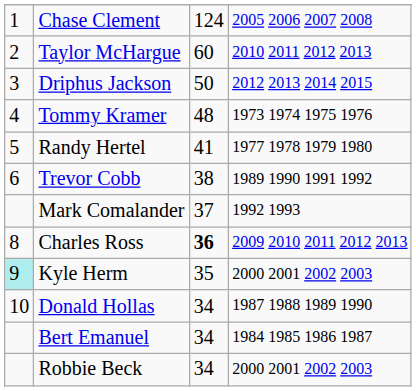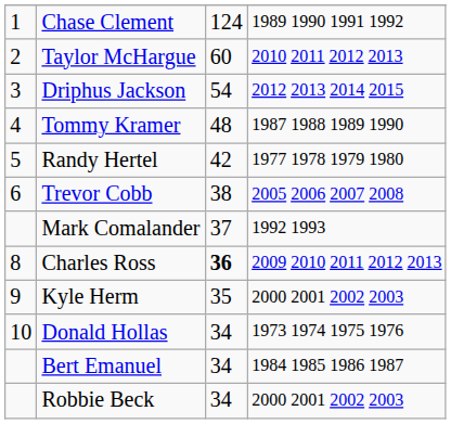Chase Clement | column 4: 2005 2006 2007 2008 -> 1989 1990 1991 1992
Driphus Jackson | column 3: 50 -> 54
Tommy Kramer | column 4: 1973 1974 1975 1976 -> 1987 1988 1989 1990
Randy Hertel | column 3: 41 -> 42
Trevor Cobb | column 4: 1989 1990 1991 1992 -> 2005 2006 2007 2008
Kyle Herm | column 1: paleturquoise background -> no background
Donald Hollas | column 4: 1987 1988 1989 1990 -> 1973 1974 1975 1976
